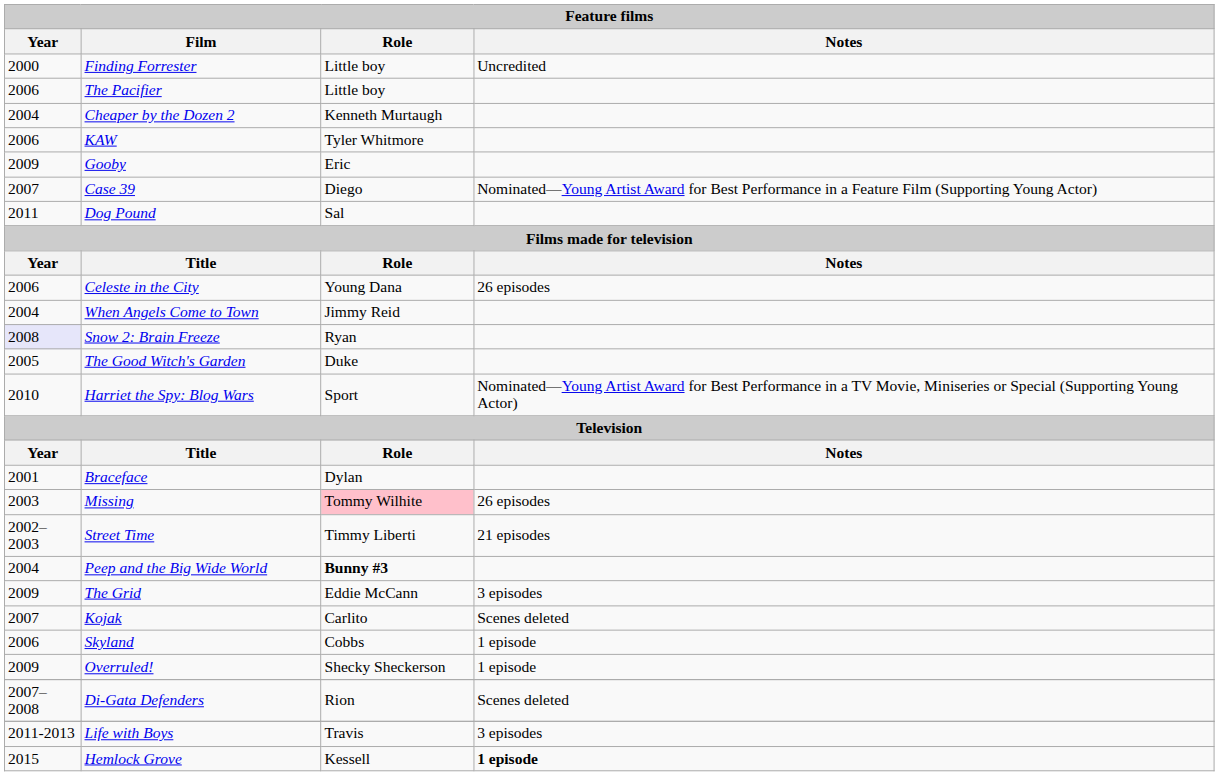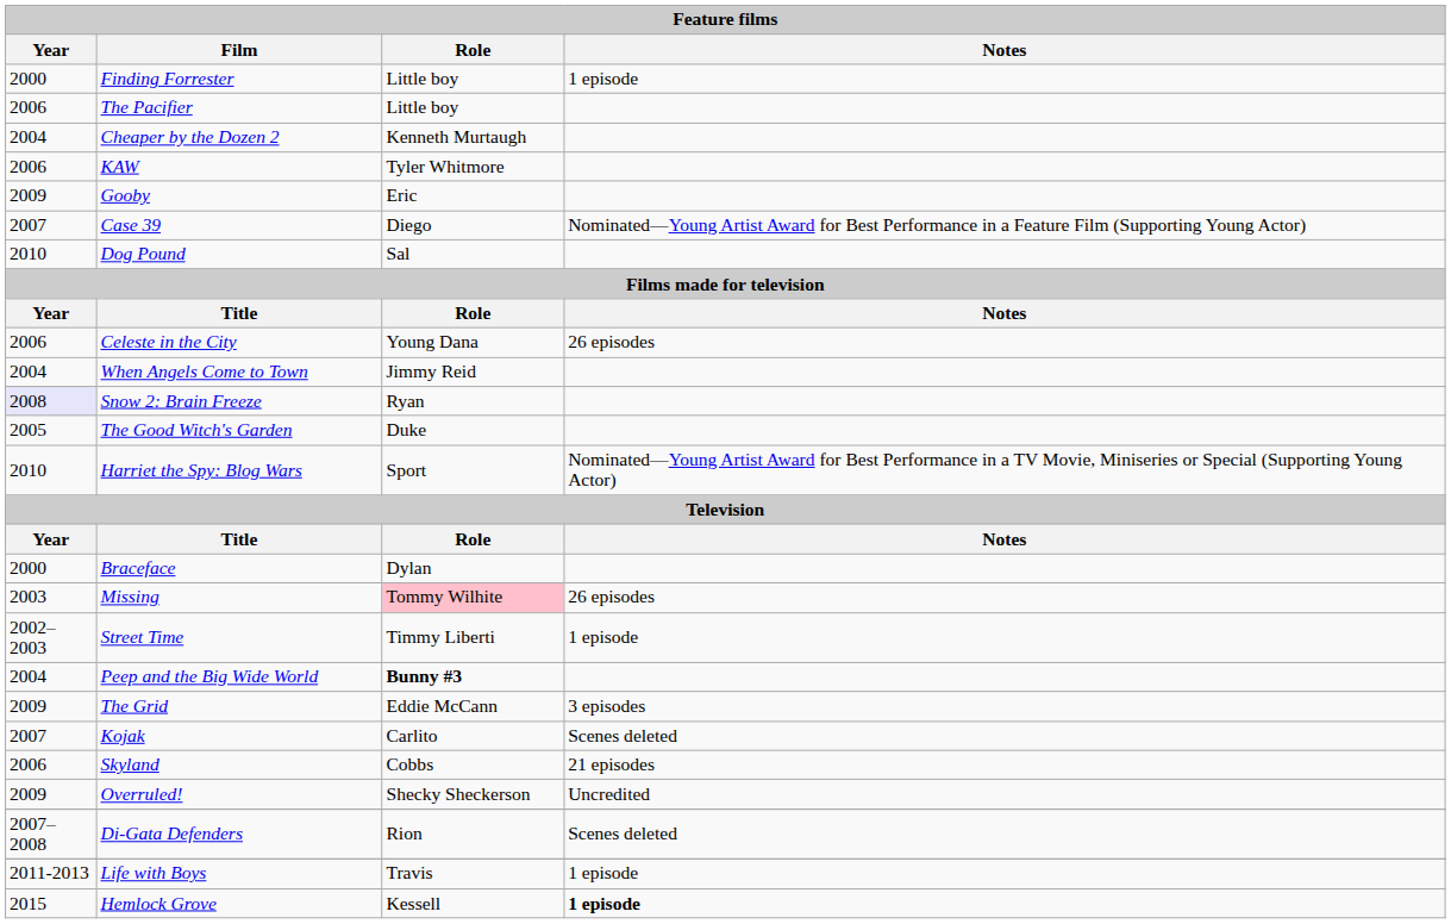Finding Forrester | Notes: Uncredited -> 1 episode
Dog Pound | Year: 2011 -> 2010
Braceface | Year: 2001 -> 2000
Street Time | Notes: 21 episodes -> 1 episode
Skyland | Notes: 1 episode -> 21 episodes
Overruled! | Notes: 1 episode -> Uncredited
Life with Boys | Notes: 3 episodes -> 1 episode
